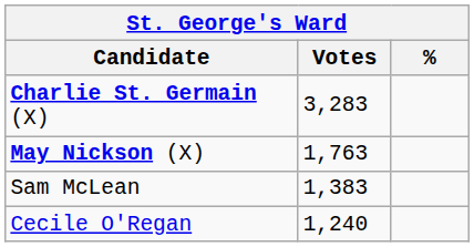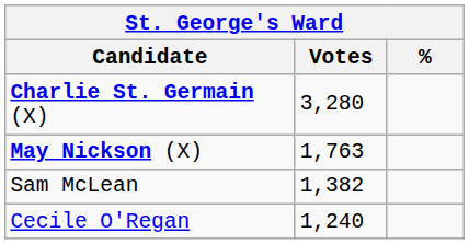Charlie St. Germain (X) | Votes: 3,283 -> 3,280
Sam McLean | Votes: 1,383 -> 1,382
